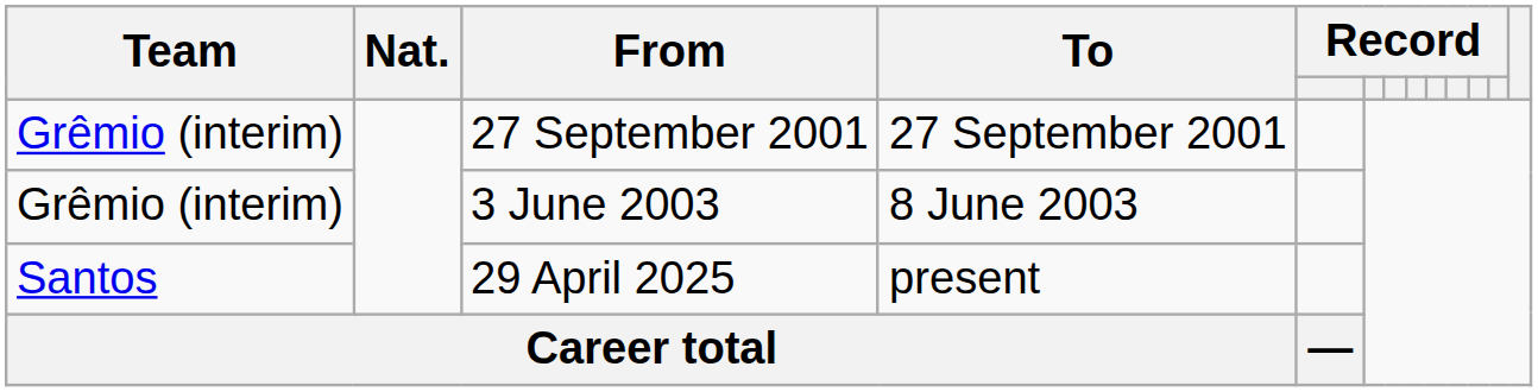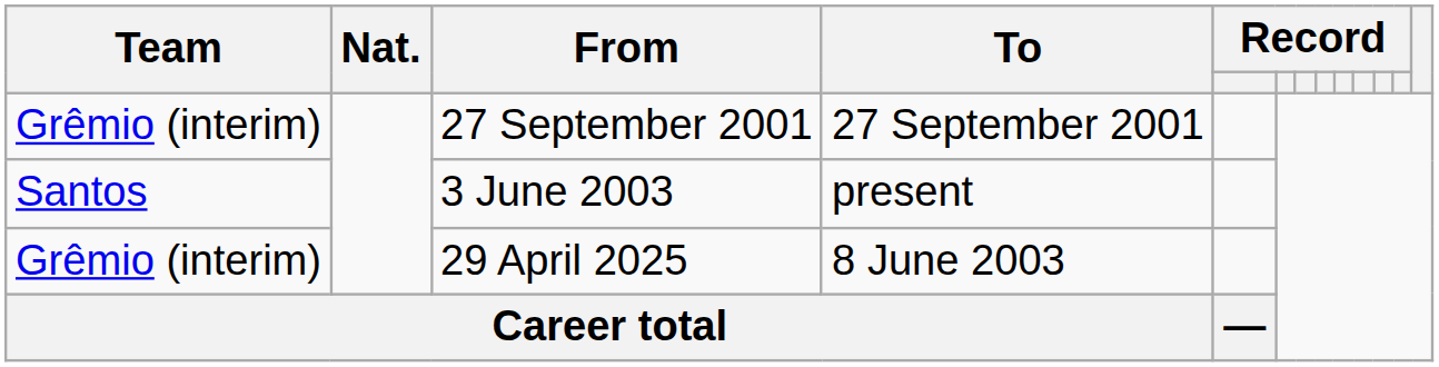3 June 2003 | Team: Grêmio (interim) -> Santos
3 June 2003 | To: 8 June 2003 -> present
29 April 2025 | Team: Santos -> Grêmio (interim)
29 April 2025 | To: present -> 8 June 2003
